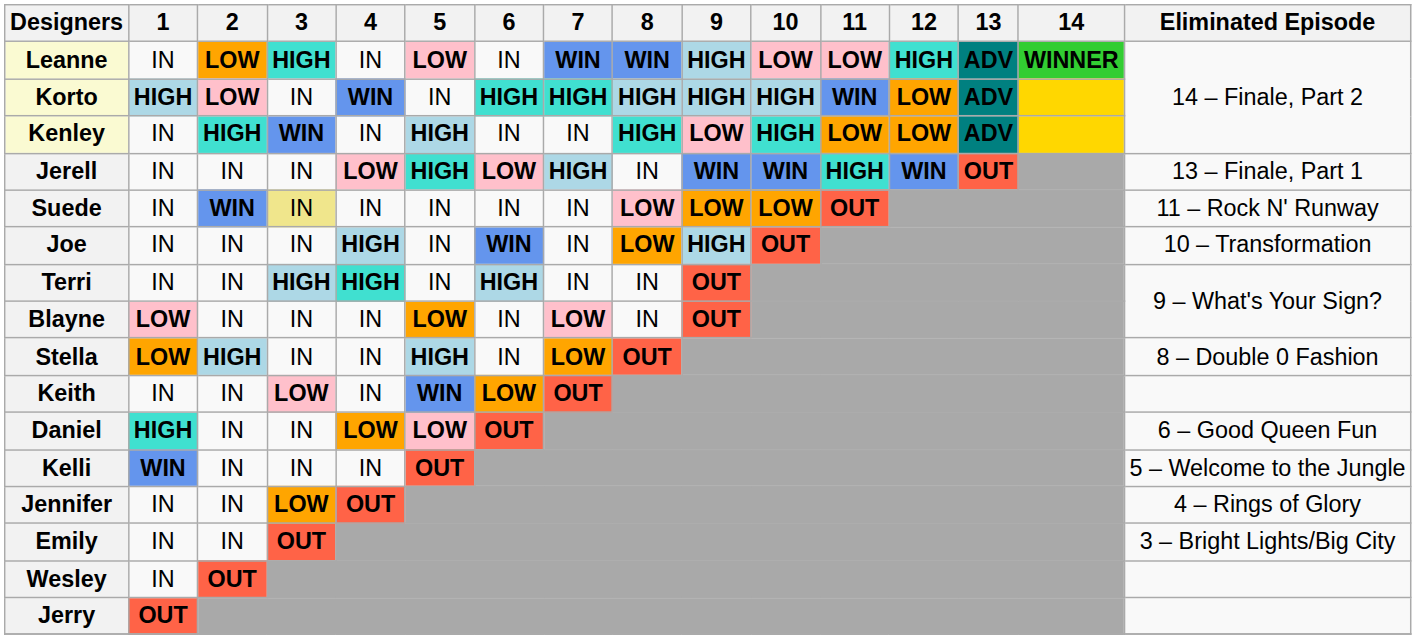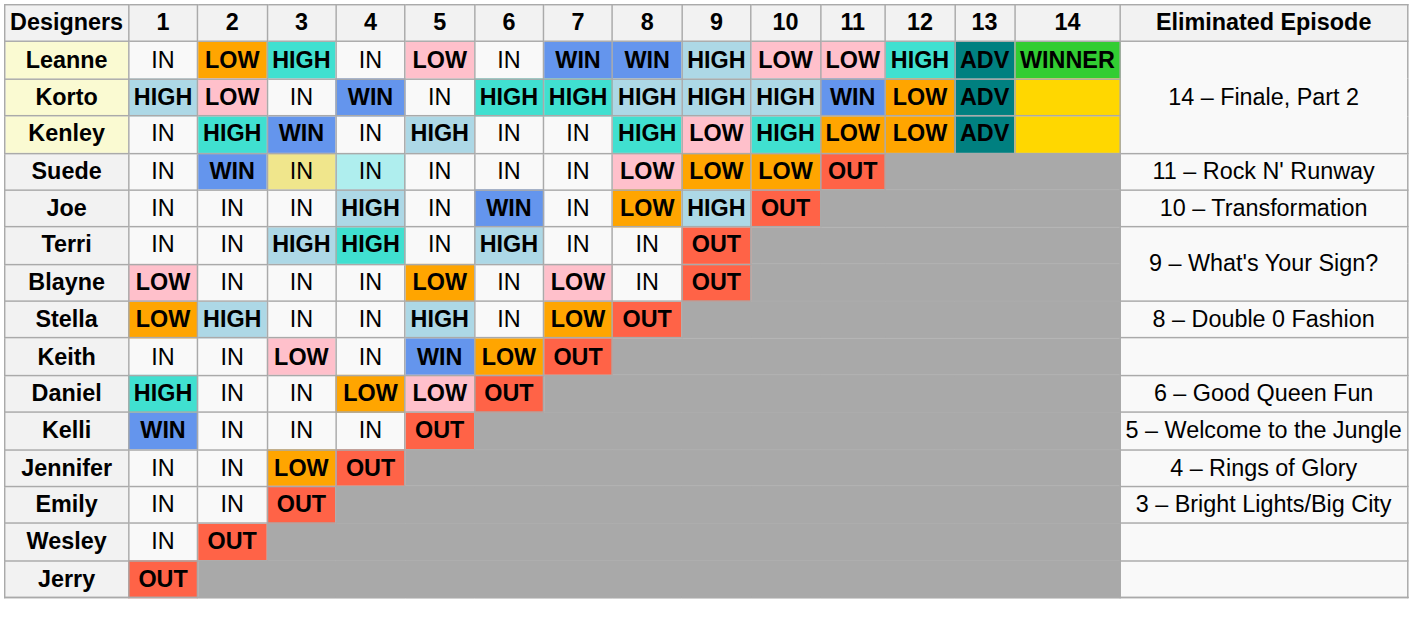- row: Jerell | IN | IN | IN | LOW | HIGH | LOW | HIGH | IN | WIN | WIN | HIGH | WIN | OUT | 13 – Finale, Part 1
Suede | 4: no background -> paleturquoise background
